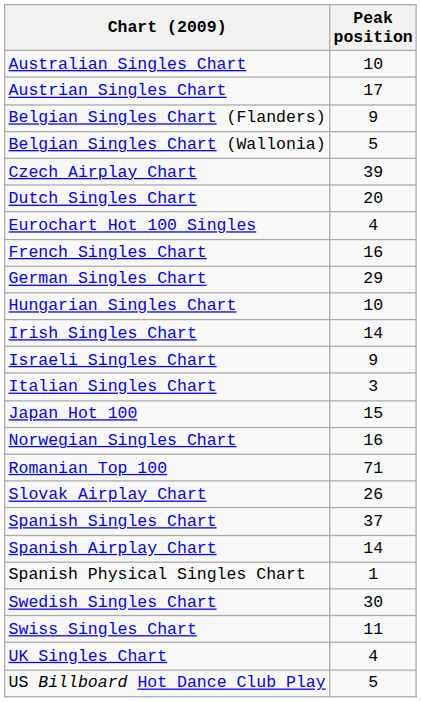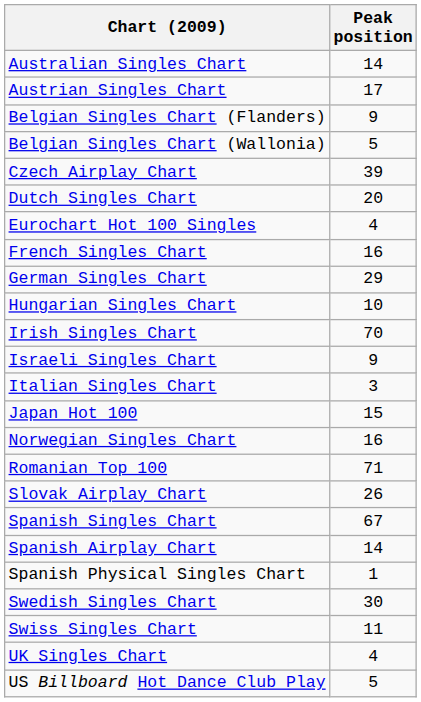Australian Singles Chart | Peak position: 10 -> 14
Irish Singles Chart | Peak position: 14 -> 70
Spanish Singles Chart | Peak position: 37 -> 67
